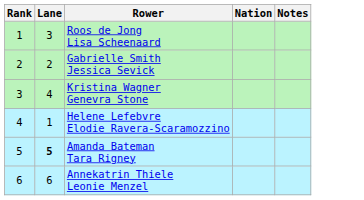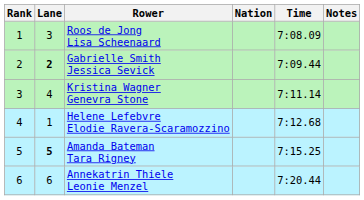+ column: Time | 7:08.09 | 7:09.44 | 7:11.14 | 7:12.68 | 7:15.25 | 7:20.44
Gabrielle Smith Jessica Sevick | Lane: normal -> bold
